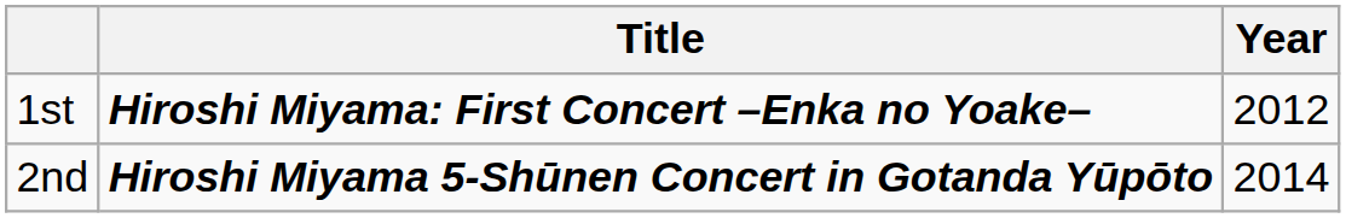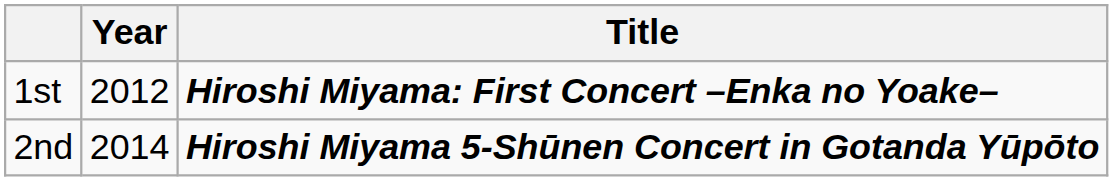columns swapped: Year <-> Title
